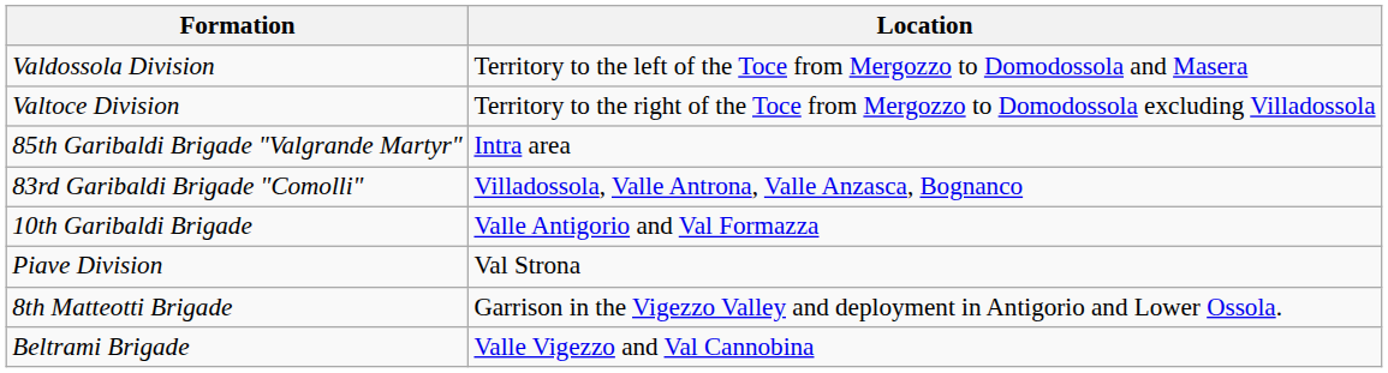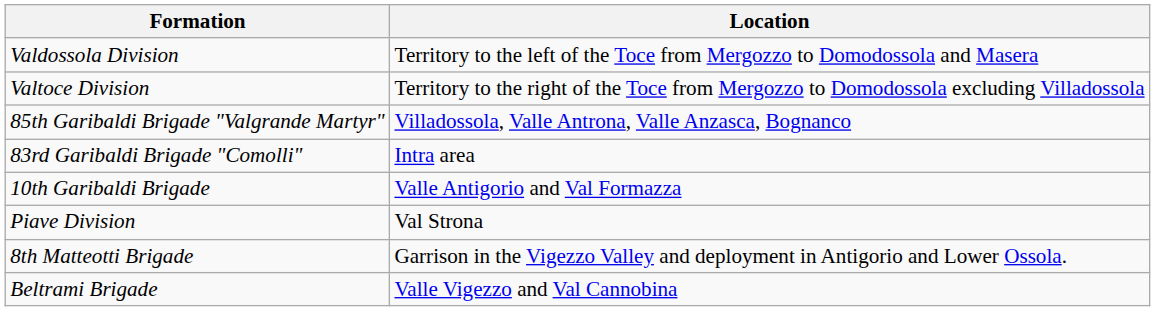85th Garibaldi Brigade "Valgrande Martyr" | Location: Intra area -> Villadossola, Valle Antrona, Valle Anzasca, Bognanco
83rd Garibaldi Brigade "Comolli" | Location: Villadossola, Valle Antrona, Valle Anzasca, Bognanco -> Intra area
